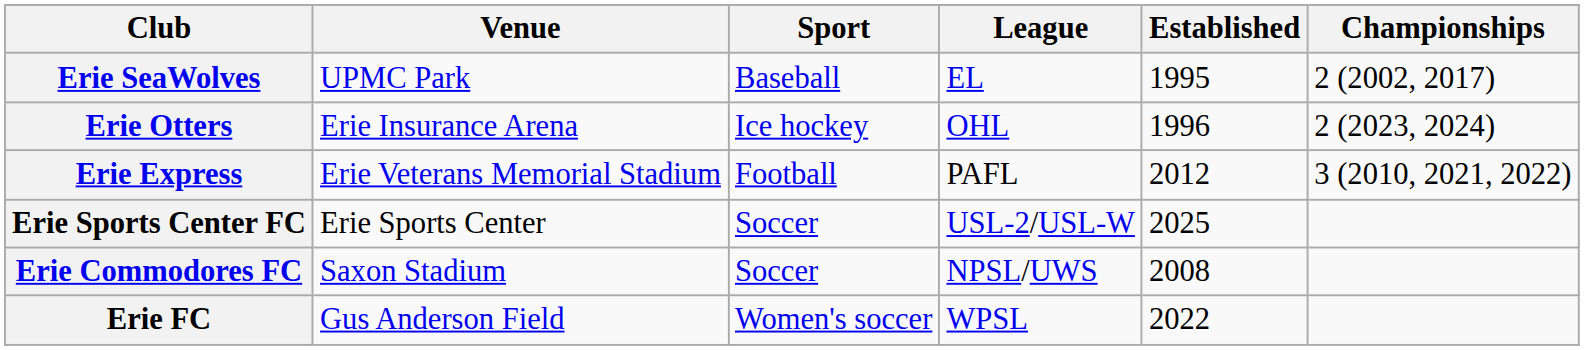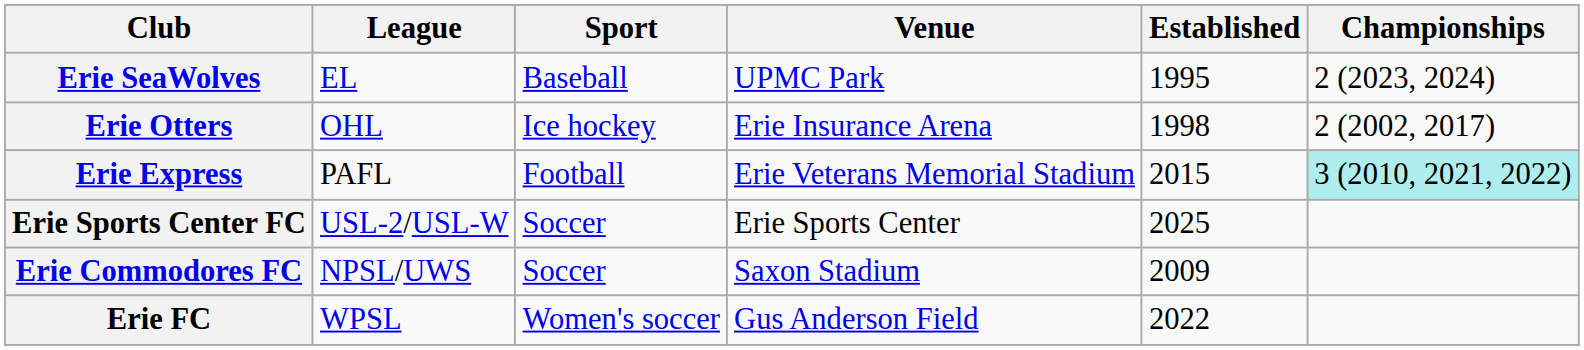columns swapped: League <-> Venue
Erie SeaWolves | Championships: 2 (2002, 2017) -> 2 (2023, 2024)
Erie Otters | Established: 1996 -> 1998
Erie Otters | Championships: 2 (2023, 2024) -> 2 (2002, 2017)
Erie Express | Established: 2012 -> 2015
Erie Express | Championships: no background -> paleturquoise background
Erie Commodores FC | Established: 2008 -> 2009
